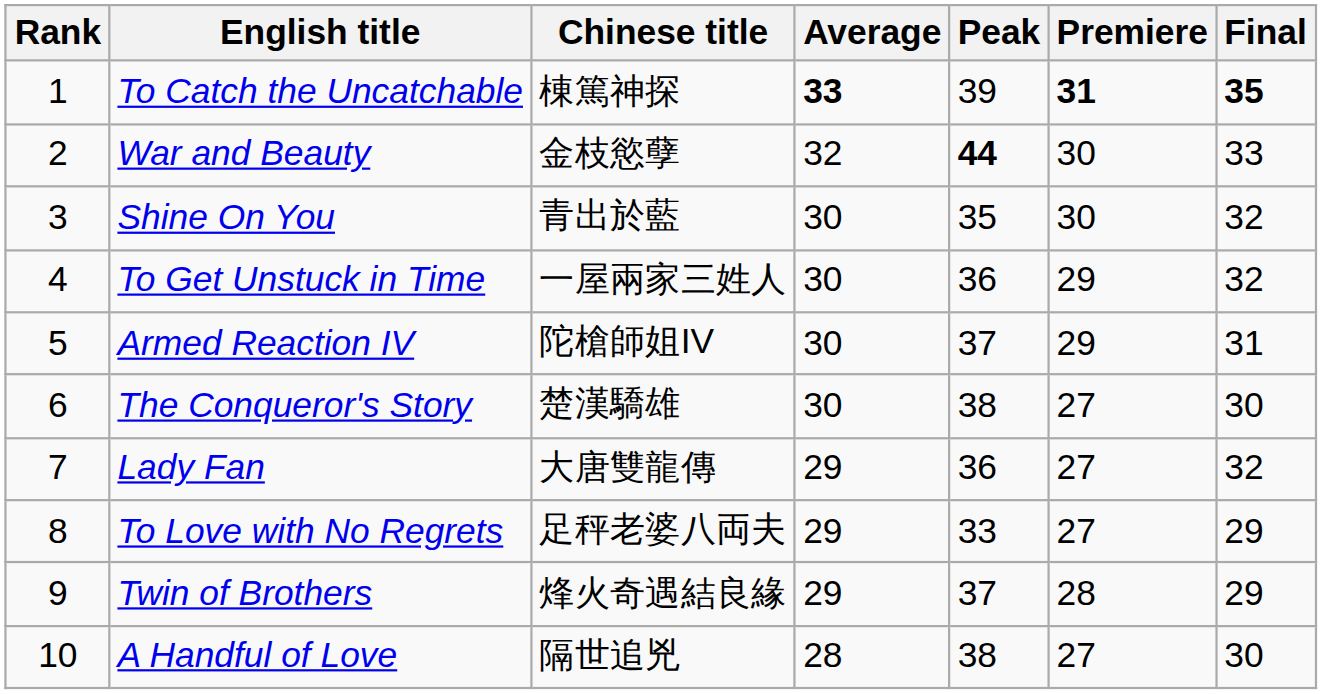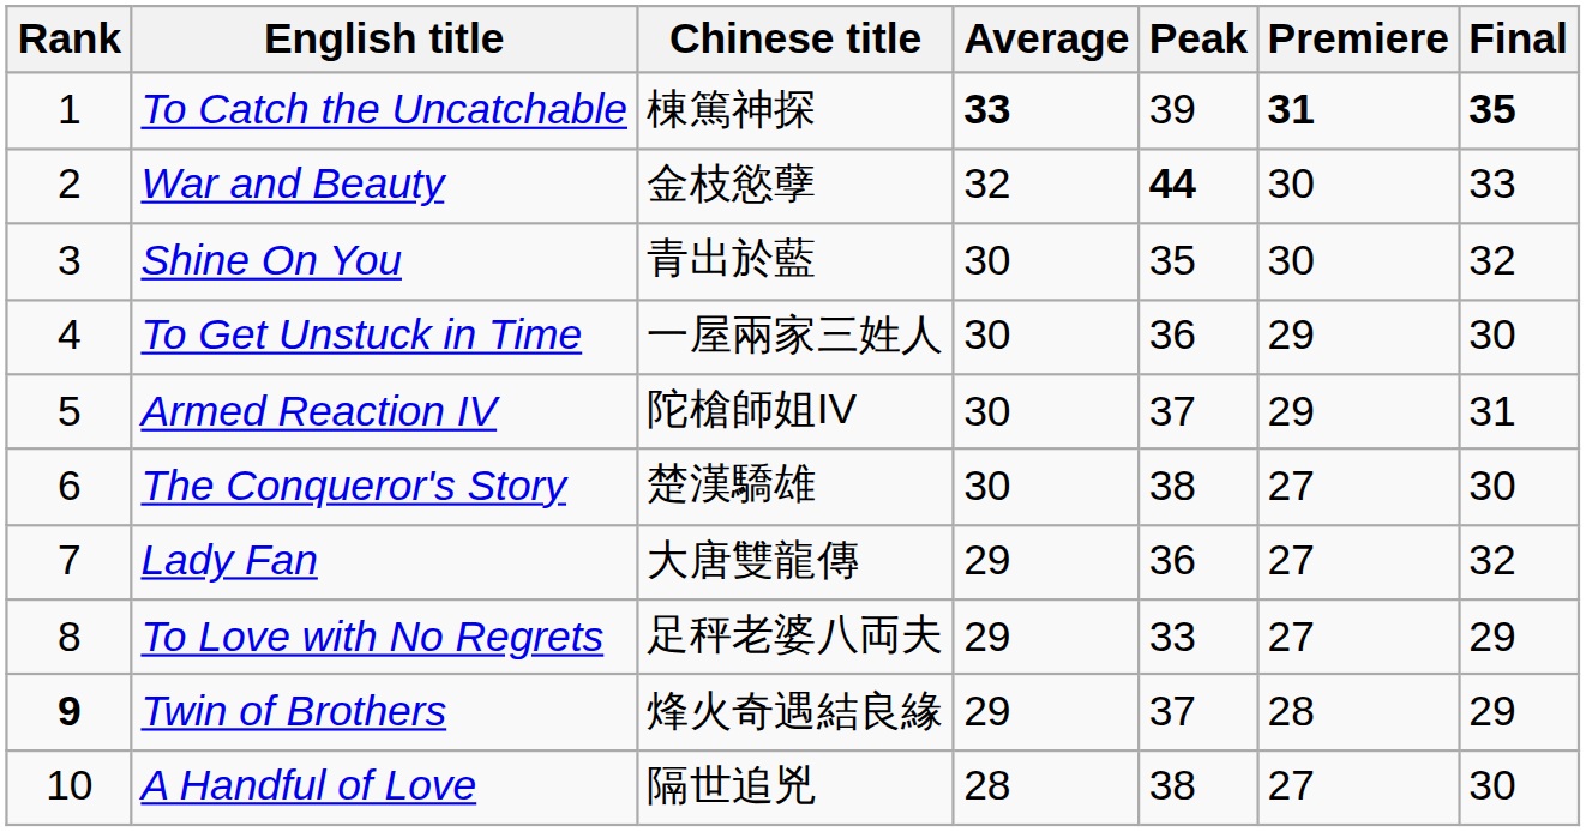To Get Unstuck in Time | Final: 32 -> 30
Twin of Brothers | Rank: normal -> bold
